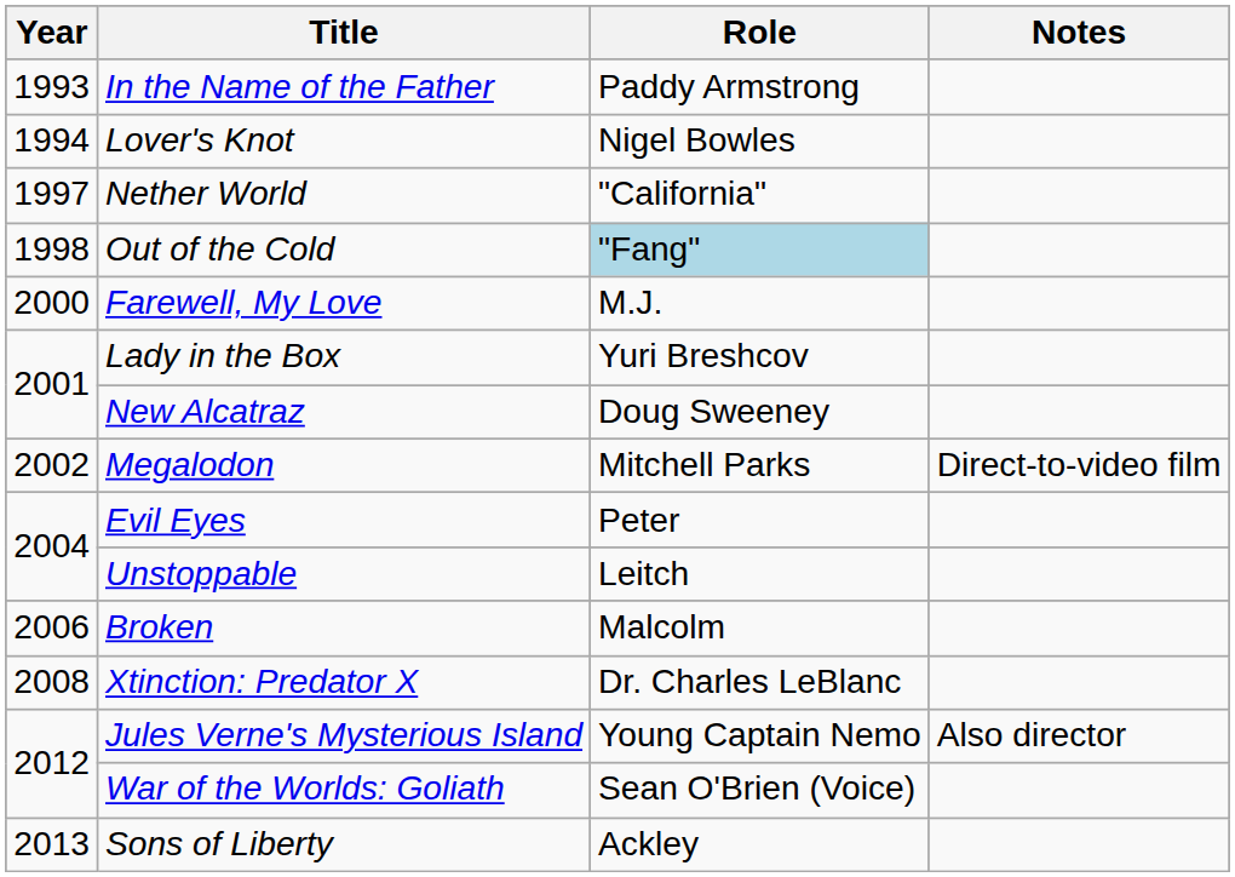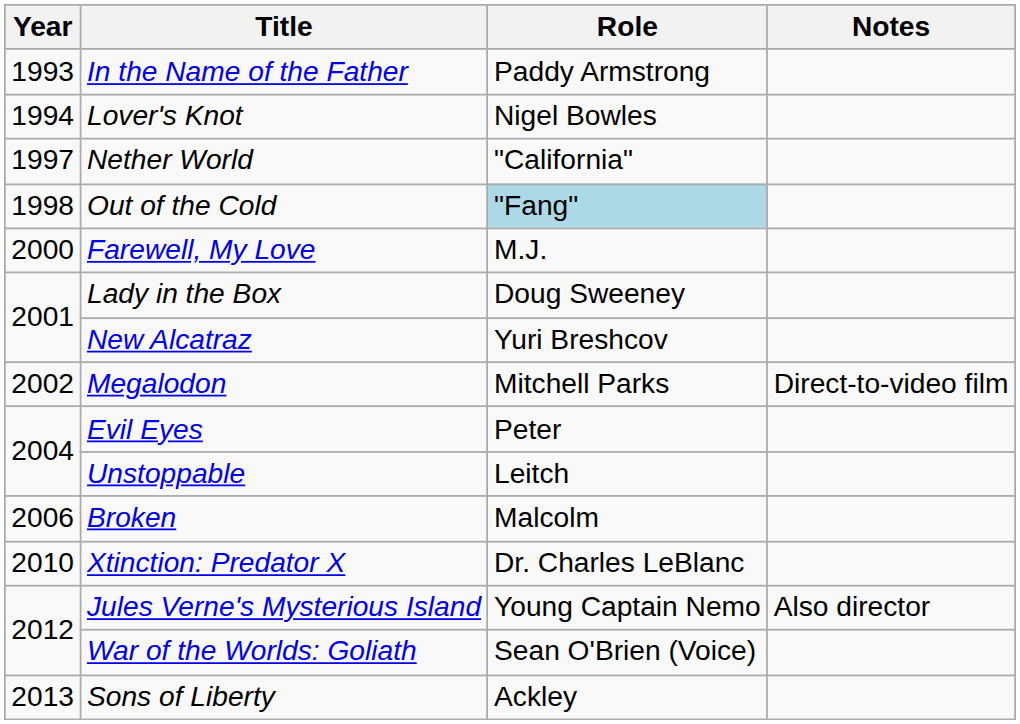Lady in the Box | Role: Yuri Breshcov -> Doug Sweeney
New Alcatraz | Role: Doug Sweeney -> Yuri Breshcov
Xtinction: Predator X | Year: 2008 -> 2010
